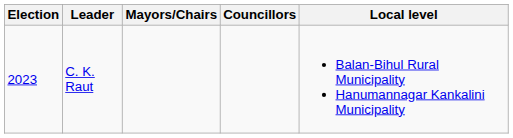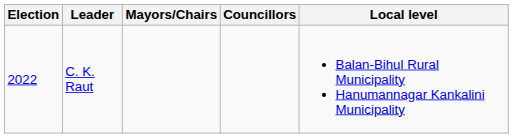C. K. Raut | Election: 2023 -> 2022
